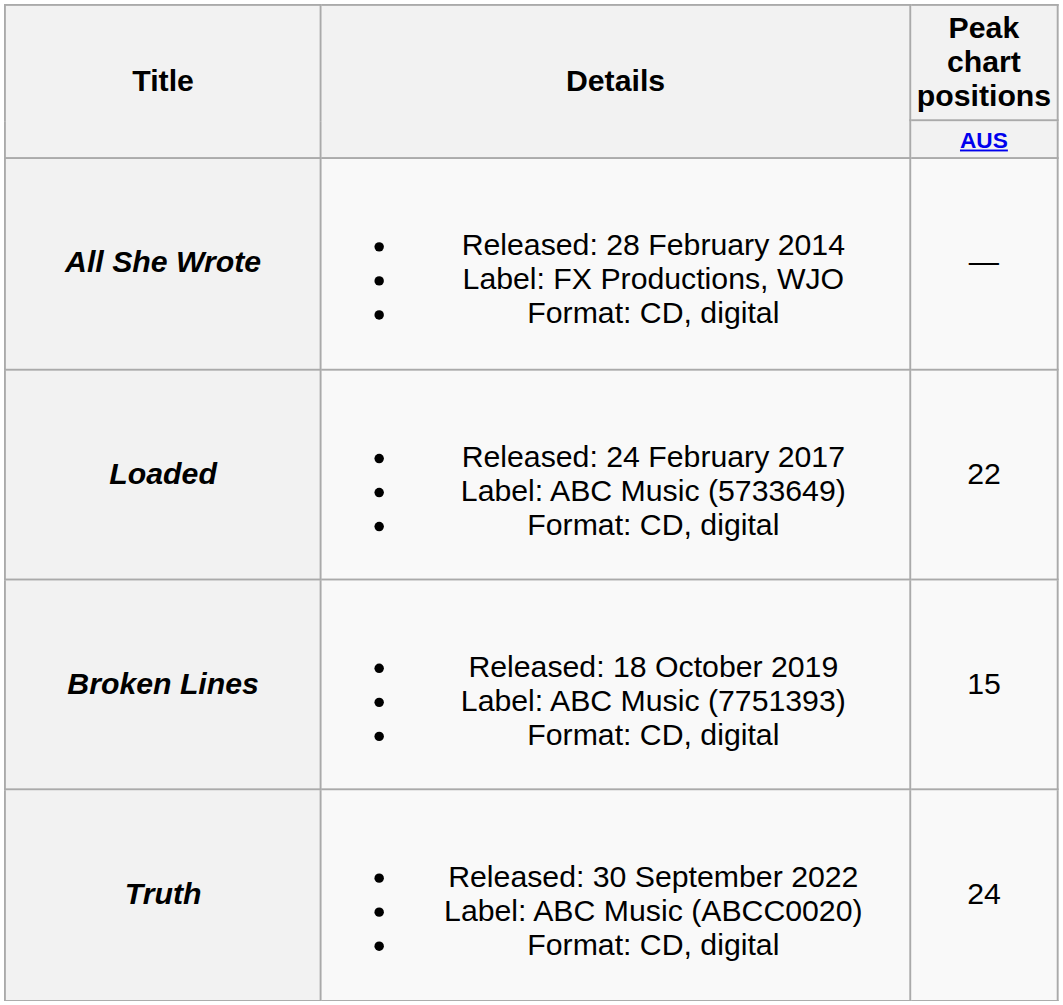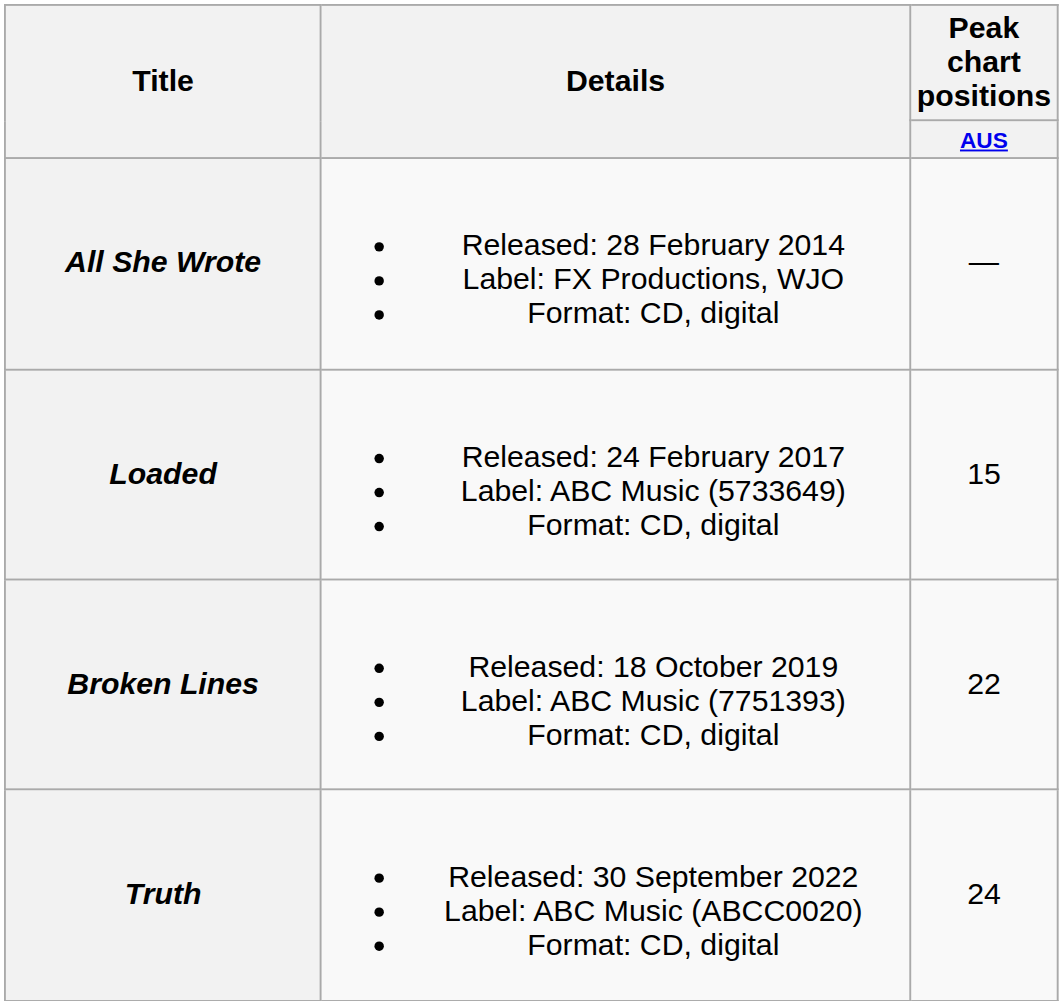Loaded | Peak chart positions / AUS: 22 -> 15
Broken Lines | Peak chart positions / AUS: 15 -> 22
